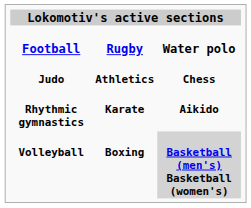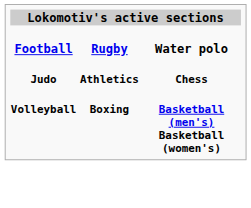- row: Rhythmic gymnastics | Karate | Aikido
Volleyball | column 3: lightgrey background -> no background
